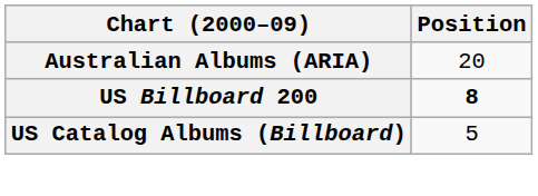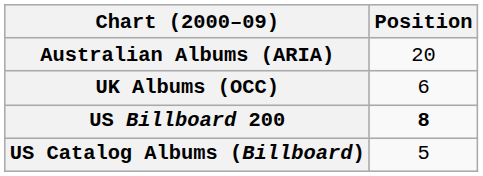+ row: UK Albums (OCC) | 6
